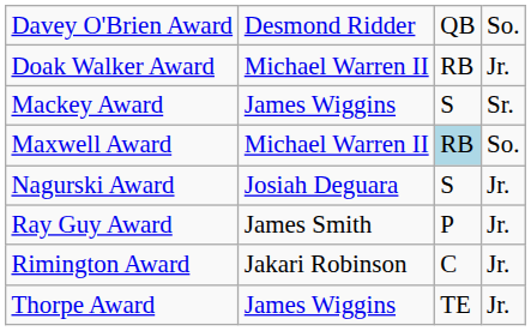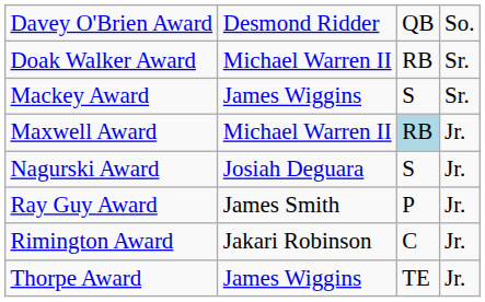Doak Walker Award | column 4: Jr. -> Sr.
Maxwell Award | column 4: So. -> Jr.
